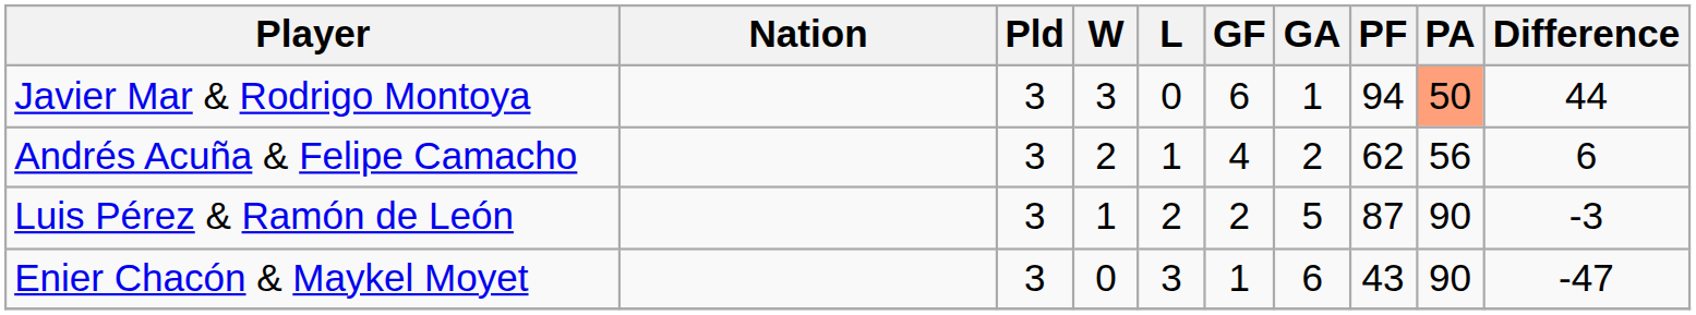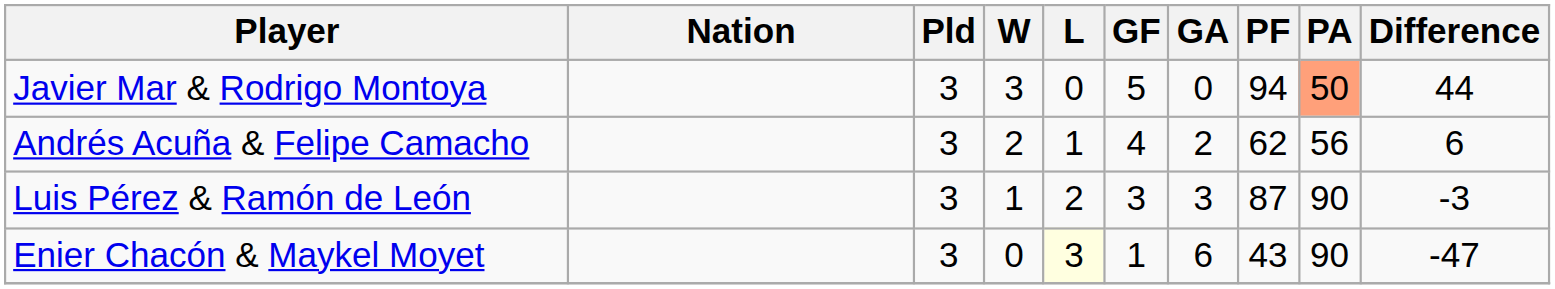Javier Mar & Rodrigo Montoya | GF: 6 -> 5
Javier Mar & Rodrigo Montoya | GA: 1 -> 0
Luis Pérez & Ramón de León | GF: 2 -> 3
Luis Pérez & Ramón de León | GA: 5 -> 3
Enier Chacón & Maykel Moyet | L: no background -> lightyellow background
